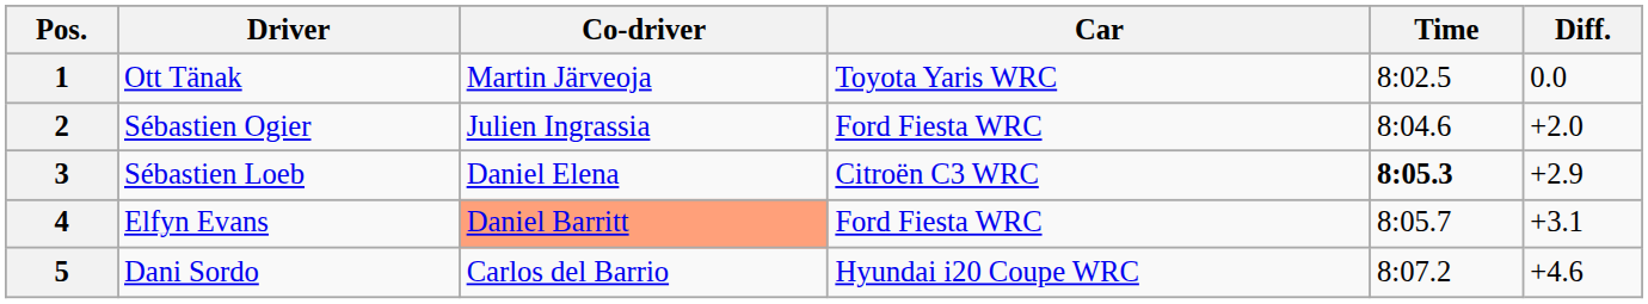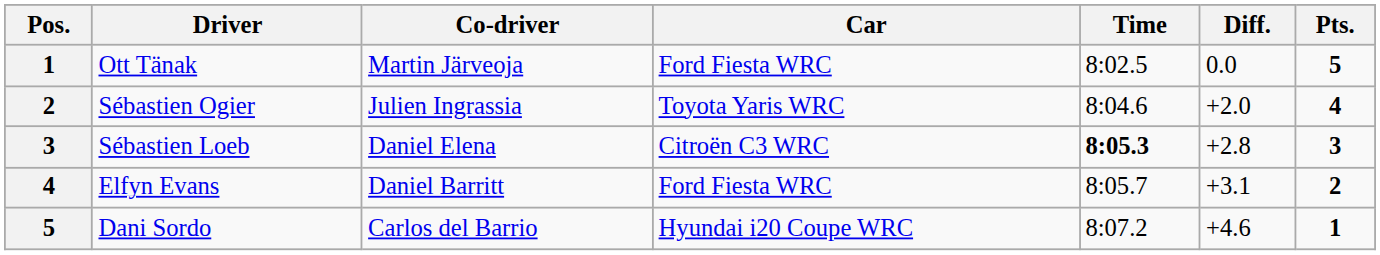+ column: Pts. | 5 | 4 | 3 | 2 | 1
Ott Tänak | Car: Toyota Yaris WRC -> Ford Fiesta WRC
Sébastien Ogier | Car: Ford Fiesta WRC -> Toyota Yaris WRC
Sébastien Loeb | Diff.: +2.9 -> +2.8
Elfyn Evans | Co-driver: lightsalmon background -> no background
